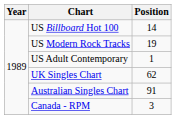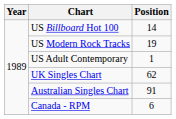Canada - RPM | Position: 3 -> 6
